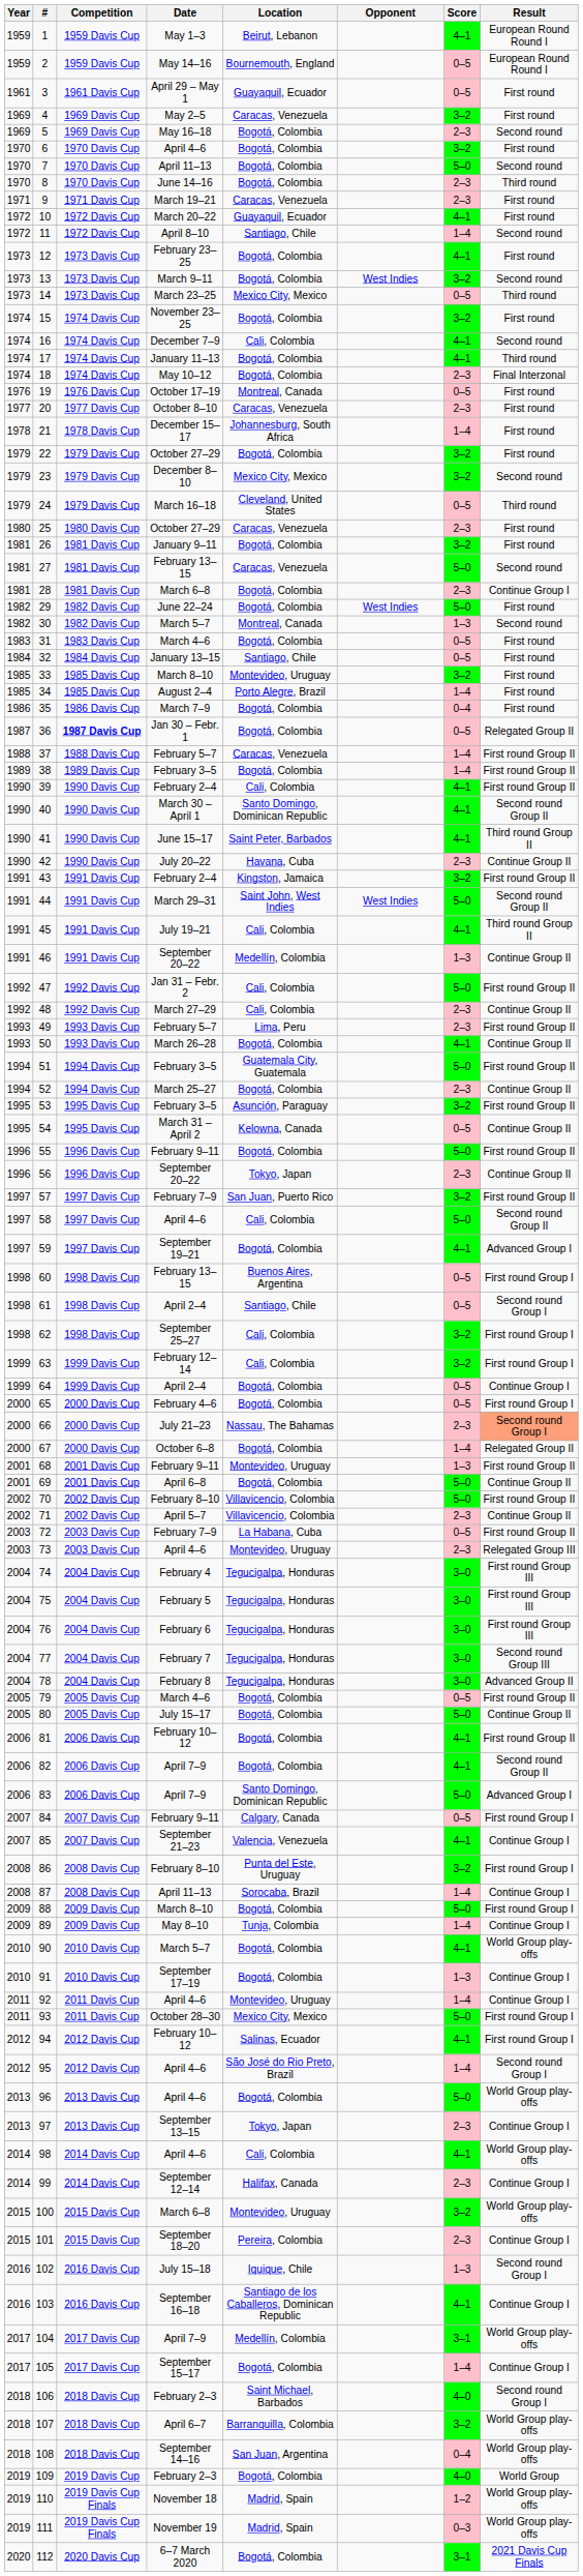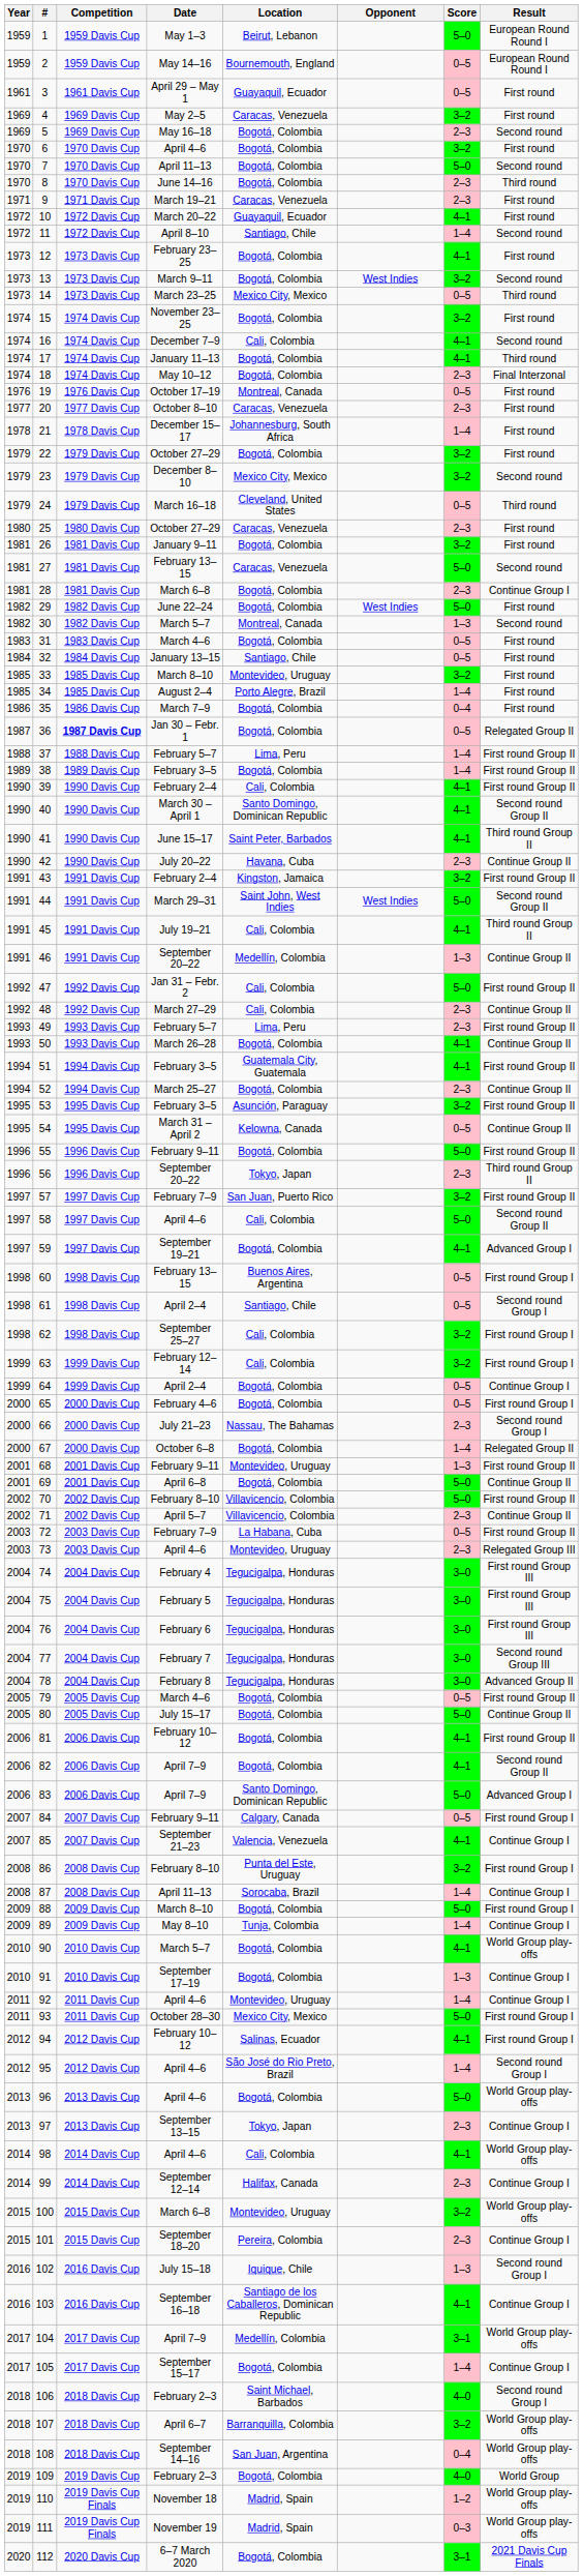1 | Score: 4–1 -> 5–0
37 | Location: Caracas, Venezuela -> Lima, Peru
51 | Score: 5–0 -> 4–1
56 | Result: Continue Group II -> Third round Group II
66 | Result: lightsalmon background -> no background
